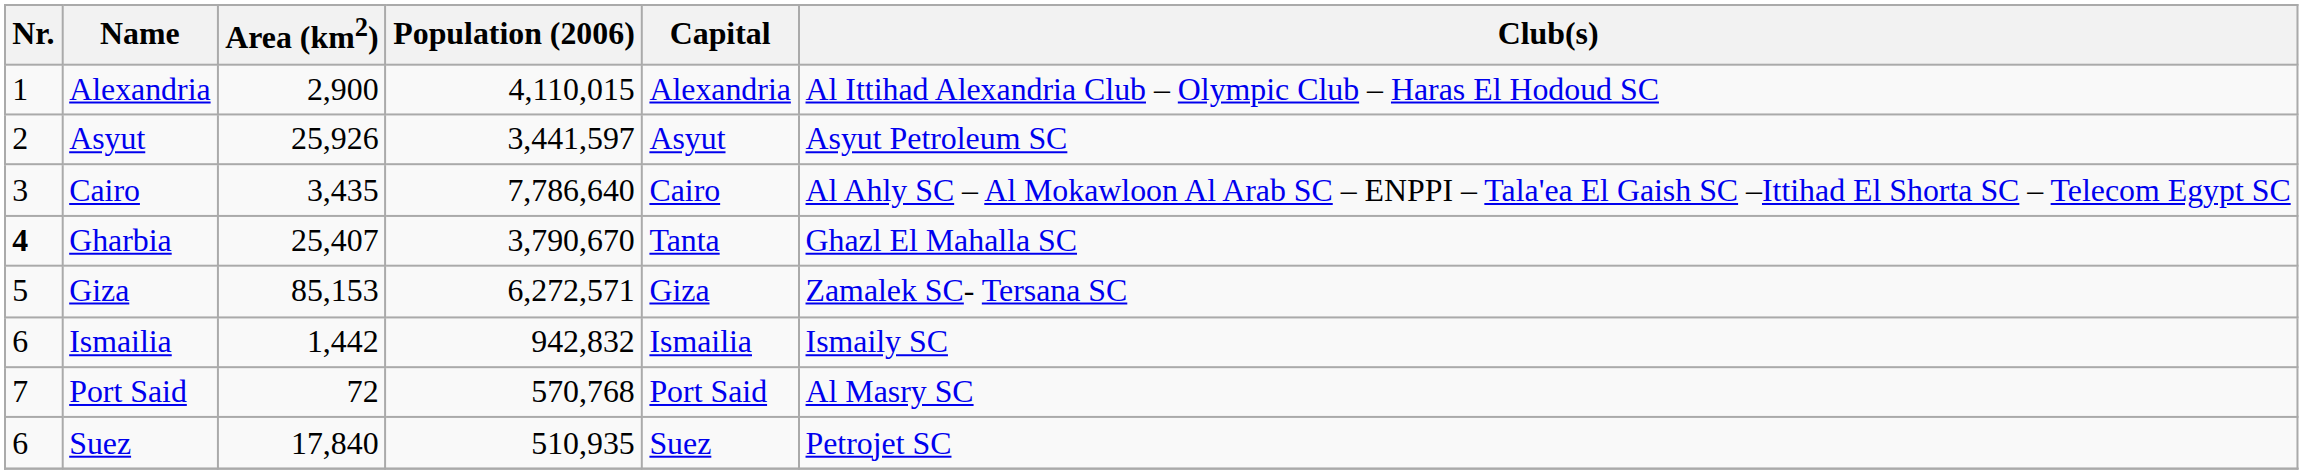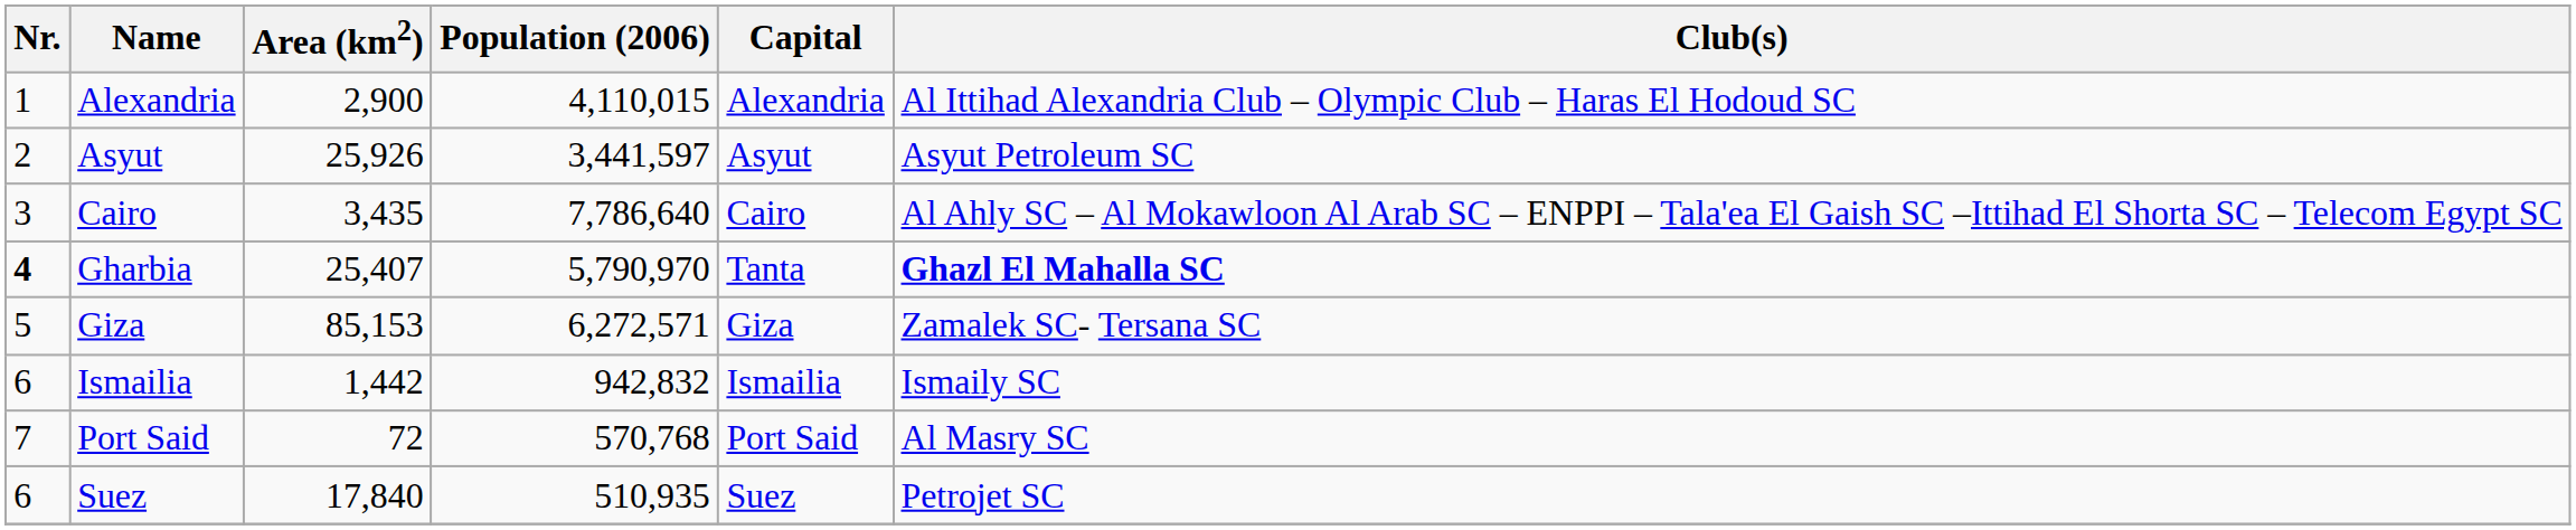Gharbia | Population (2006): 3,790,670 -> 5,790,970
Gharbia | Club(s): normal -> bold
